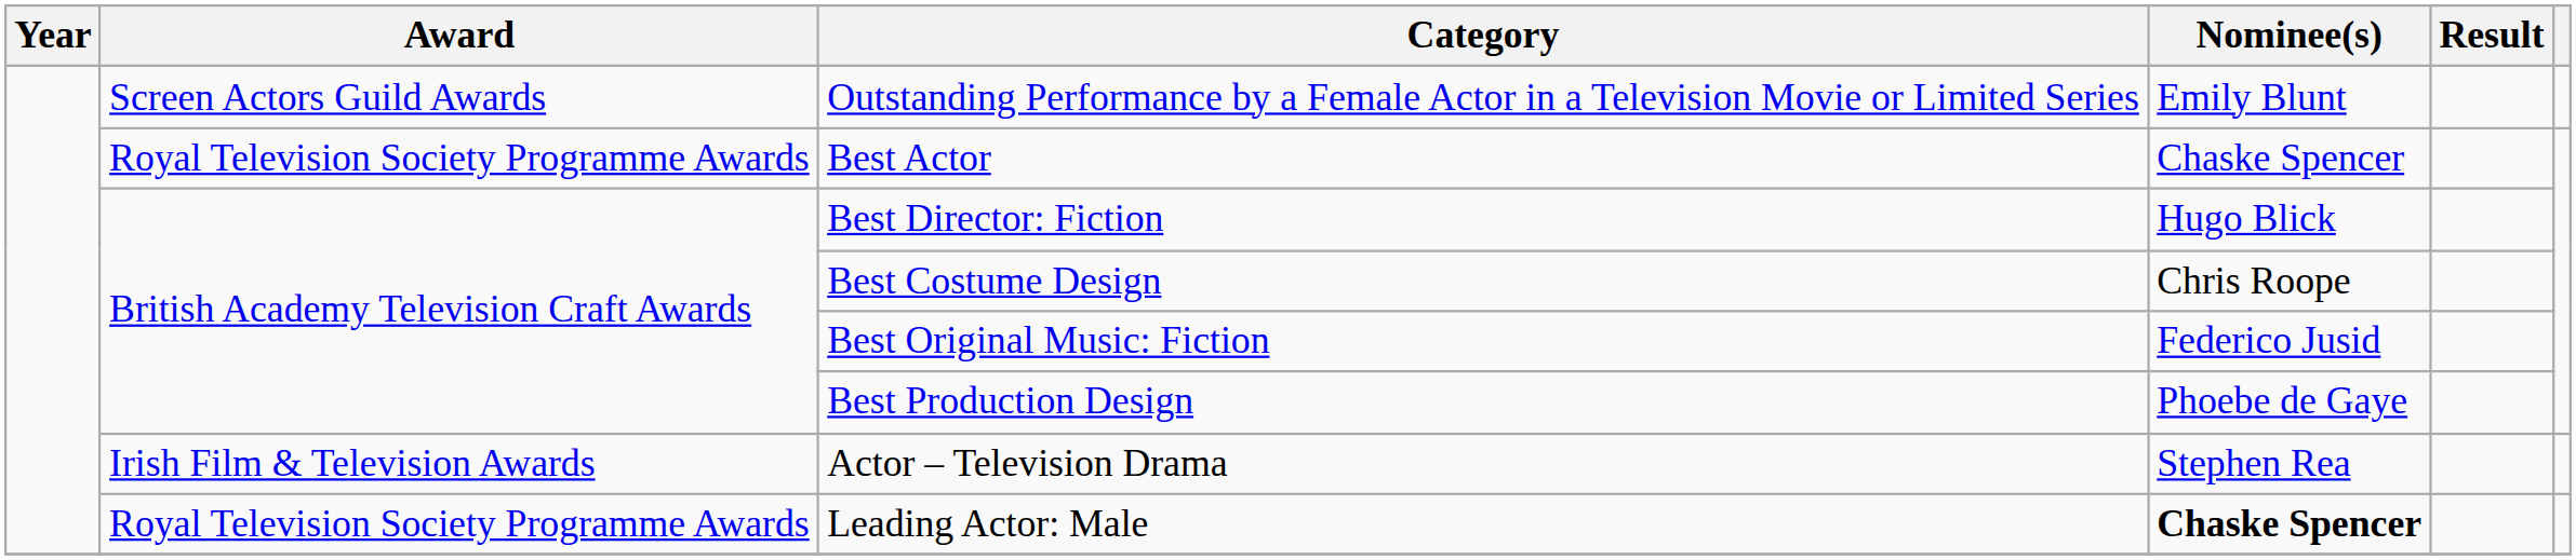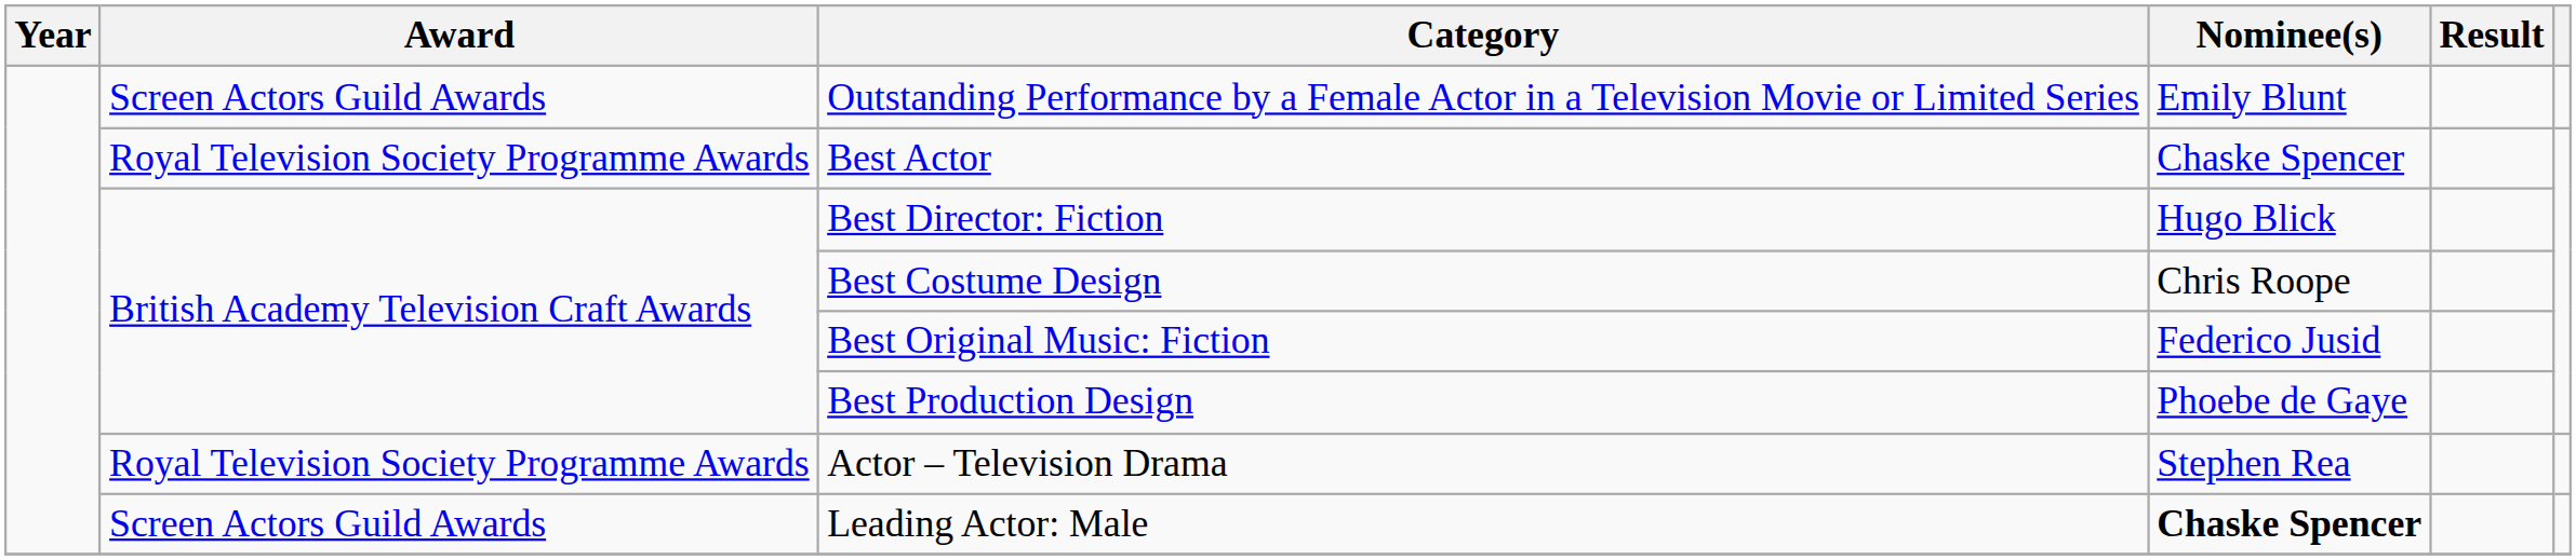Actor – Television Drama | Award: Irish Film & Television Awards -> Royal Television Society Programme Awards
Leading Actor: Male | Award: Royal Television Society Programme Awards -> Screen Actors Guild Awards
